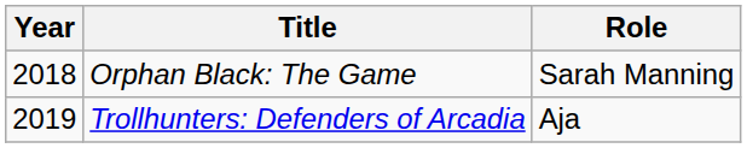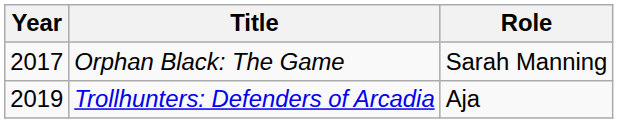Orphan Black: The Game | Year: 2018 -> 2017
